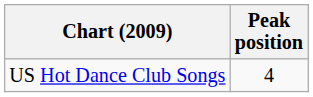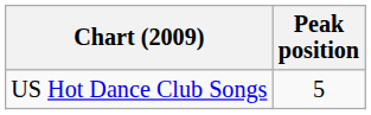US Hot Dance Club Songs | Peak position: 4 -> 5
